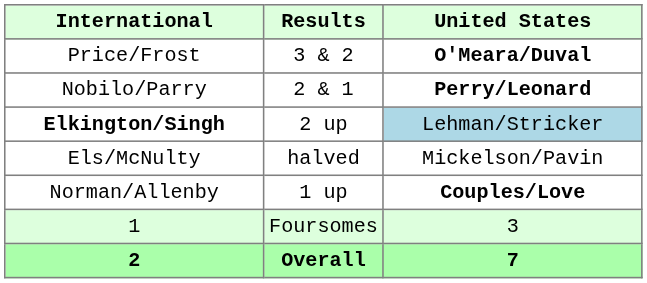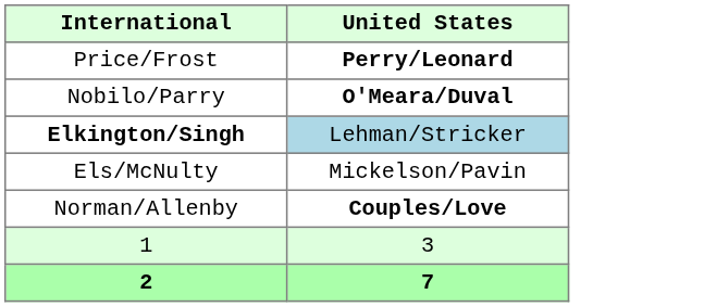- column: Results | 3 & 2 | 2 & 1 | 2 up | halved | 1 up | Foursomes | Overall
Price/Frost | United States: O'Meara/Duval -> Perry/Leonard
Nobilo/Parry | United States: Perry/Leonard -> O'Meara/Duval
